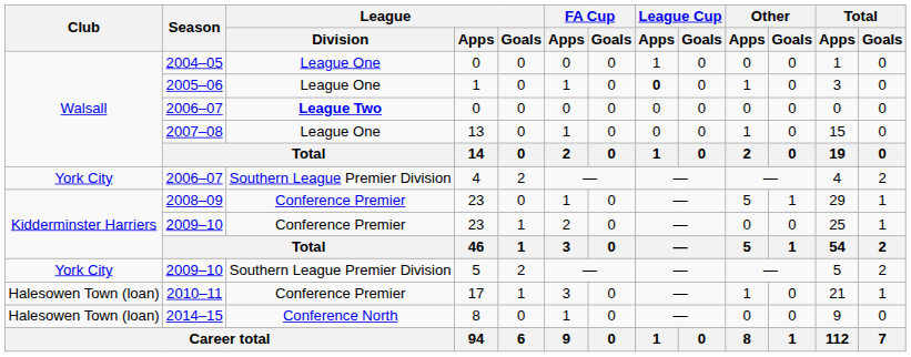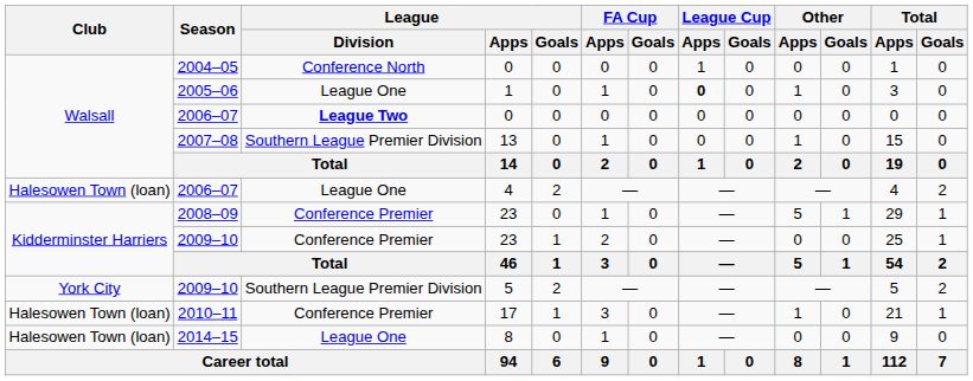2004–05 | League / Division: League One -> Conference North
2007–08 | League / Division: League One -> Southern League Premier Division
2006–07 / 4 | Club: York City -> Halesowen Town (loan)
2006–07 / 4 | League / Division: Southern League Premier Division -> League One
2014–15 | League / Division: Conference North -> League One
